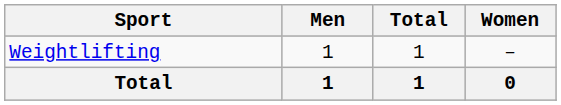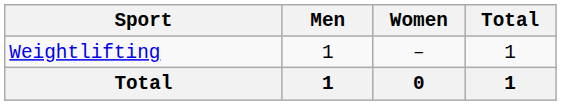columns swapped: Women <-> Total
